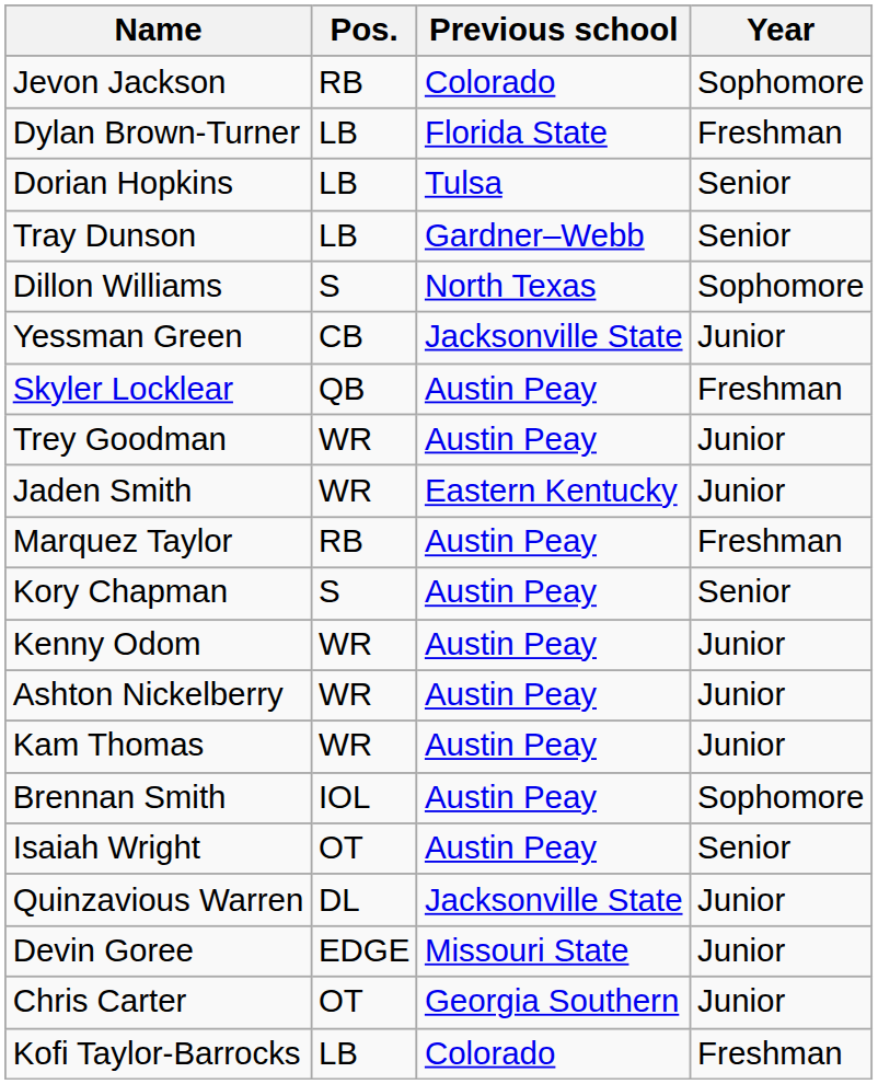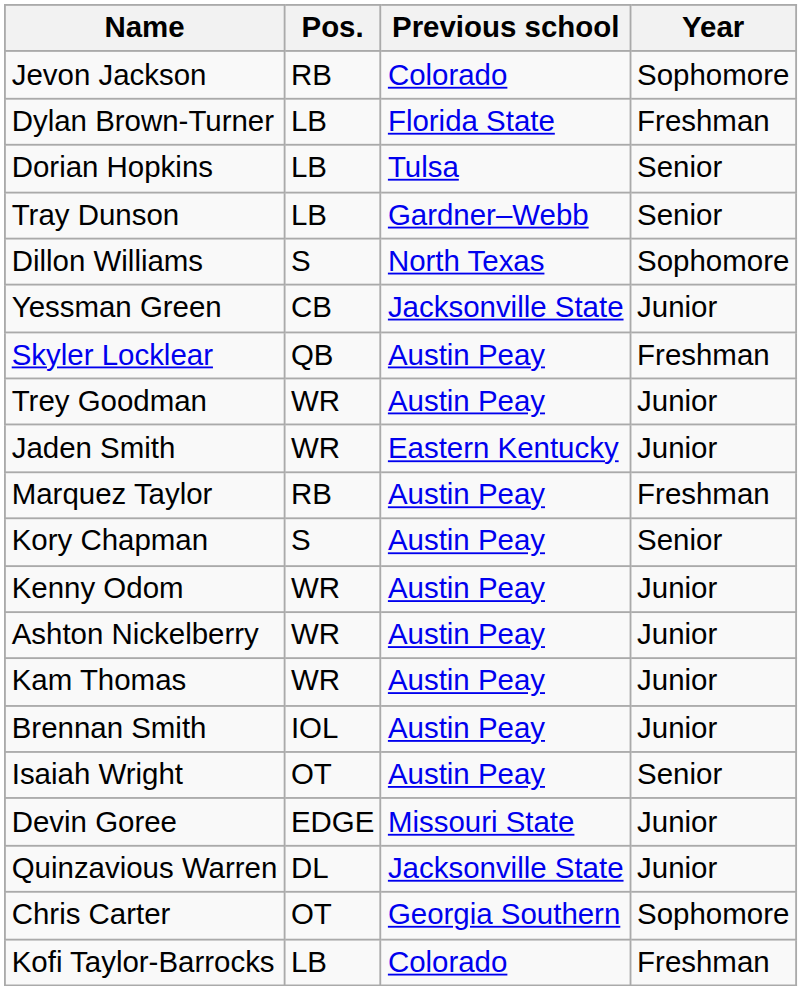Brennan Smith | Year: Sophomore -> Junior
rows swapped: Devin Goree <-> Quinzavious Warren
Chris Carter | Year: Junior -> Sophomore
